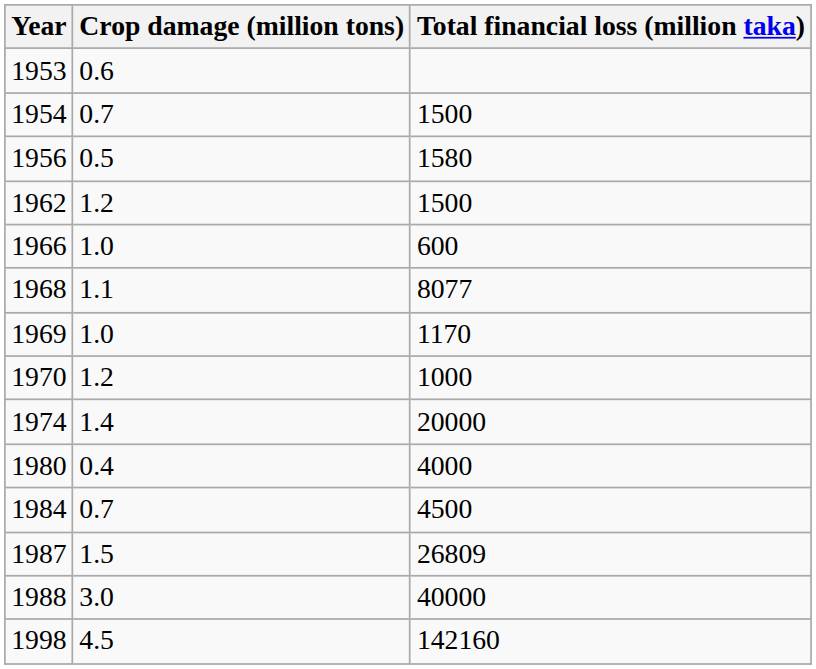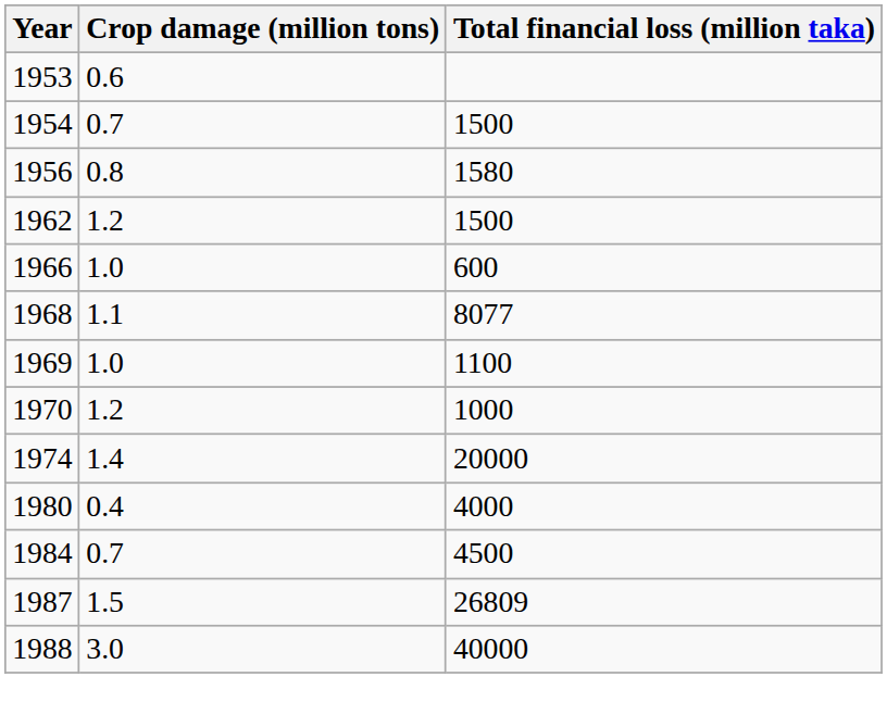1956 | Crop damage (million tons): 0.5 -> 0.8
1969 | Total financial loss (million taka): 1170 -> 1100
- row: 1998 | 4.5 | 142160
